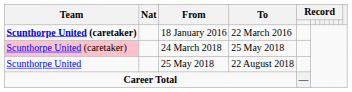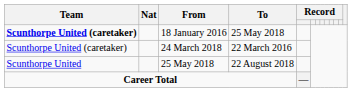18 January 2016 | To: 22 March 2016 -> 25 May 2018
24 March 2018 | Team: pink background -> no background
24 March 2018 | To: 25 May 2018 -> 22 March 2016
